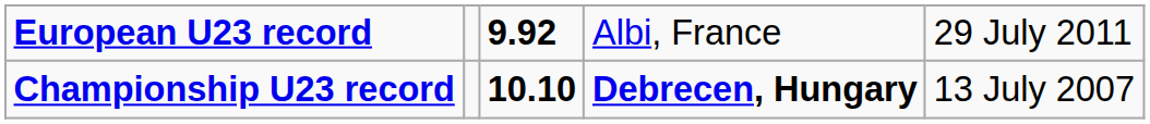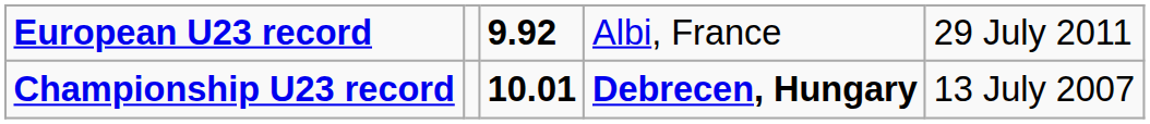Championship U23 record | column 3: 10.10 -> 10.01
